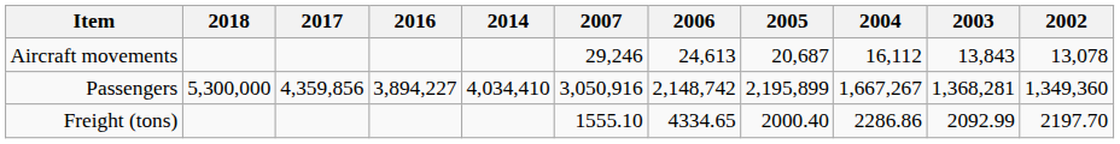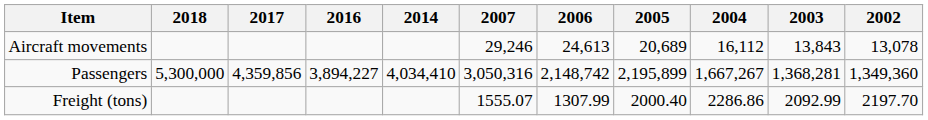Aircraft movements | 2005: 20,687 -> 20,689
Passengers | 2007: 3,050,916 -> 3,050,316
Freight (tons) | 2007: 1555.10 -> 1555.07
Freight (tons) | 2006: 4334.65 -> 1307.99
